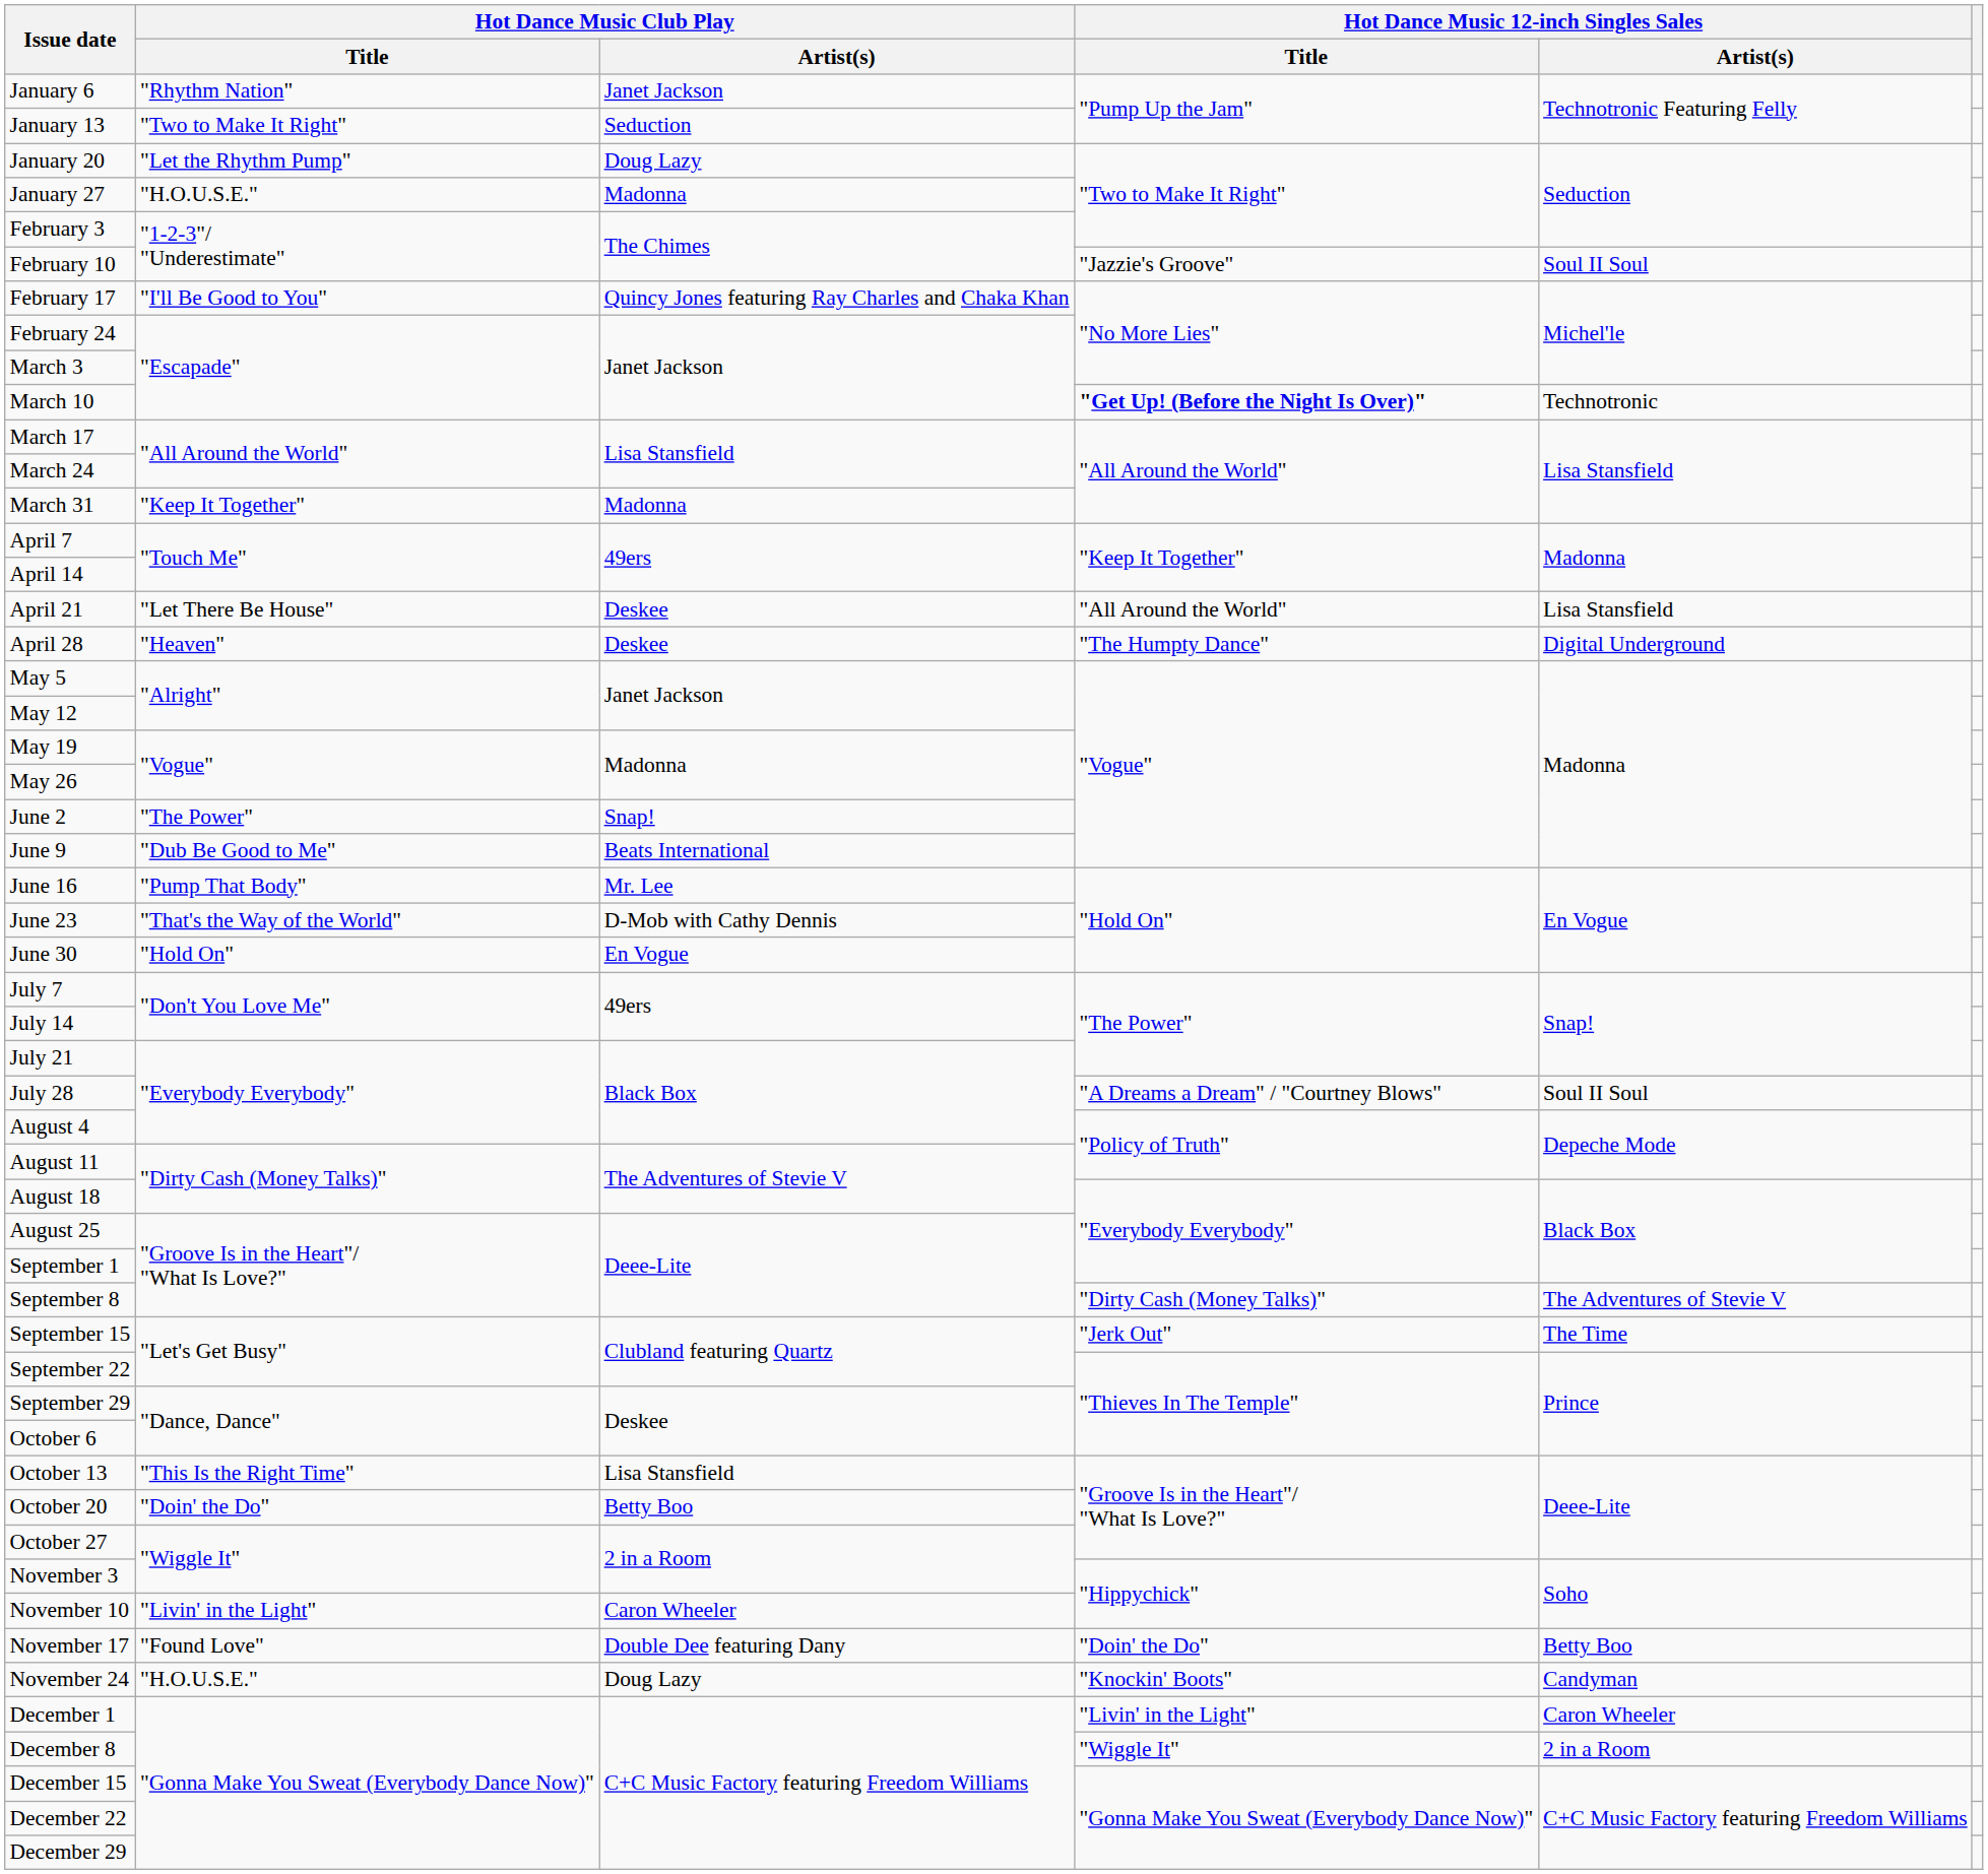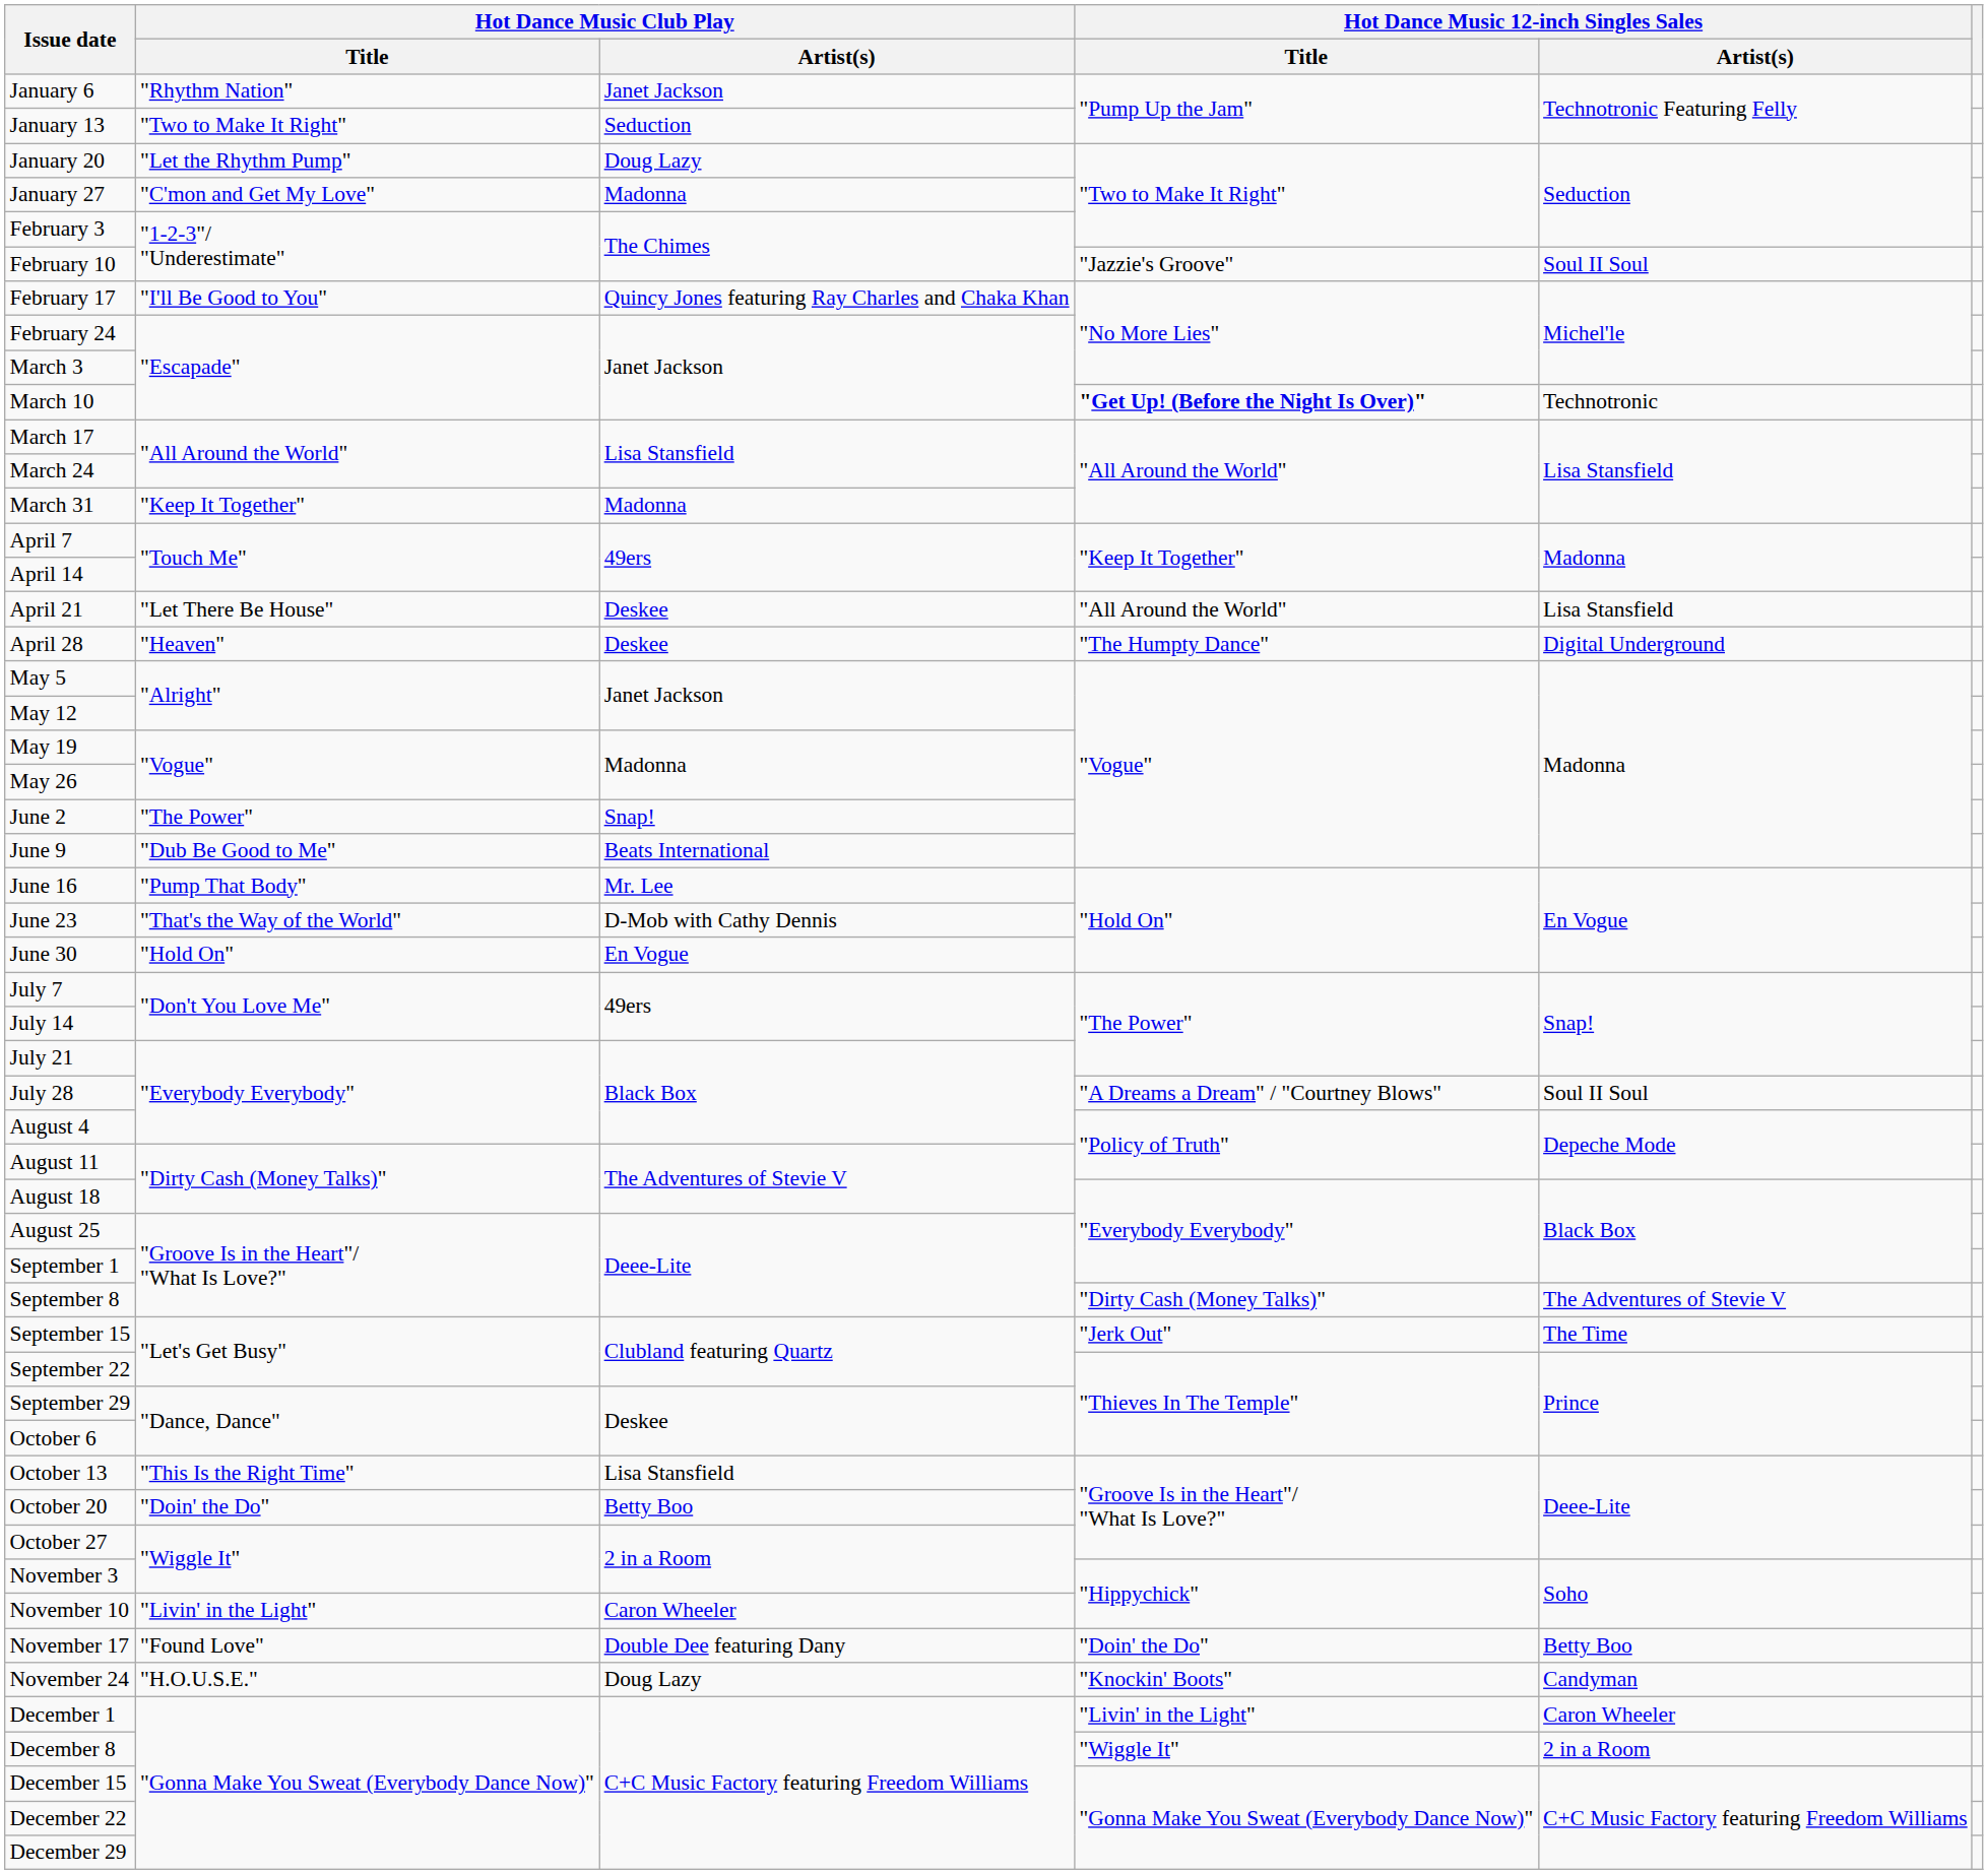January 27 | Hot Dance Music Club Play / Title: "H.O.U.S.E." -> "C'mon and Get My Love"
